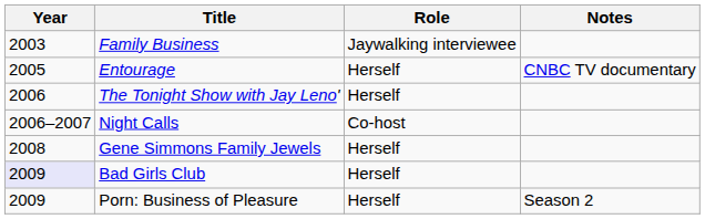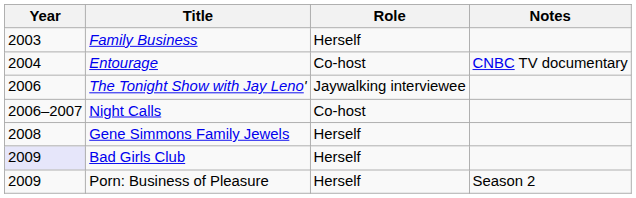Family Business | Role: Jaywalking interviewee -> Herself
Entourage | Year: 2005 -> 2004
Entourage | Role: Herself -> Co-host
The Tonight Show with Jay Leno' | Role: Herself -> Jaywalking interviewee
